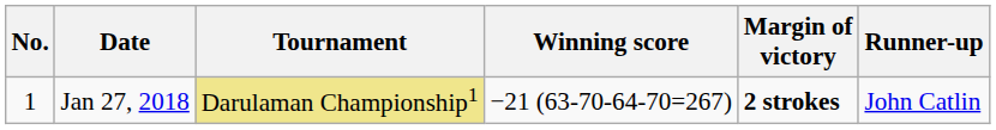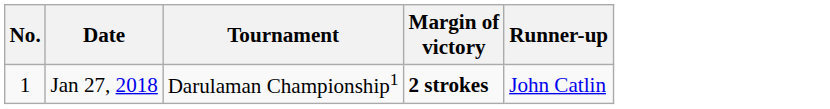- column: Winning score | −21 (63-70-64-70=267)
Jan 27, 2018 | Tournament: khaki background -> no background
